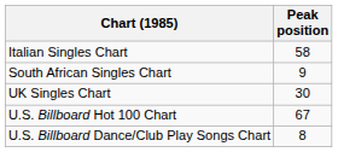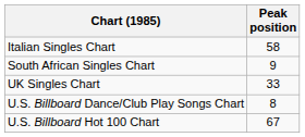UK Singles Chart | Peak position: 30 -> 33
rows swapped: U.S. Billboard Dance/Club Play Songs Chart <-> U.S. Billboard Hot 100 Chart
